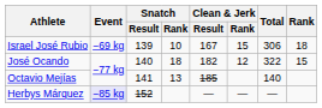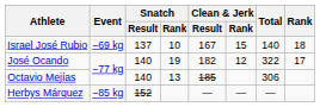Israel José Rubio | Snatch / Result: 139 -> 137
Israel José Rubio | Total: 306 -> 140
José Ocando | Snatch / Rank: 18 -> 19
José Ocando | Rank: 15 -> 17
Octavio Mejías | Snatch / Result: 141 -> 140
Octavio Mejías | Total: 140 -> 306
Herbys Márquez | Event: lavender background -> no background
